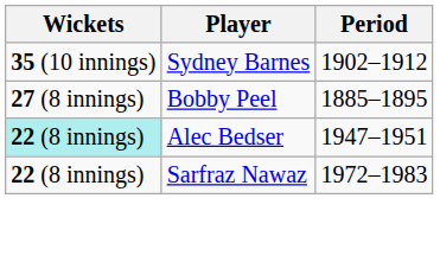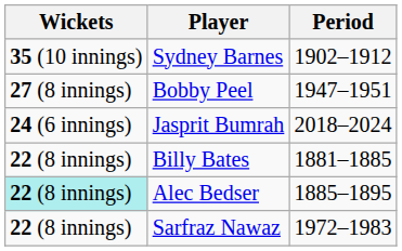Bobby Peel | Period: 1885–1895 -> 1947–1951
+ row: 24 (6 innings) | Jasprit Bumrah | 2018–2024
+ row: 22 (8 innings) | Billy Bates | 1881–1885
Alec Bedser | Period: 1947–1951 -> 1885–1895
